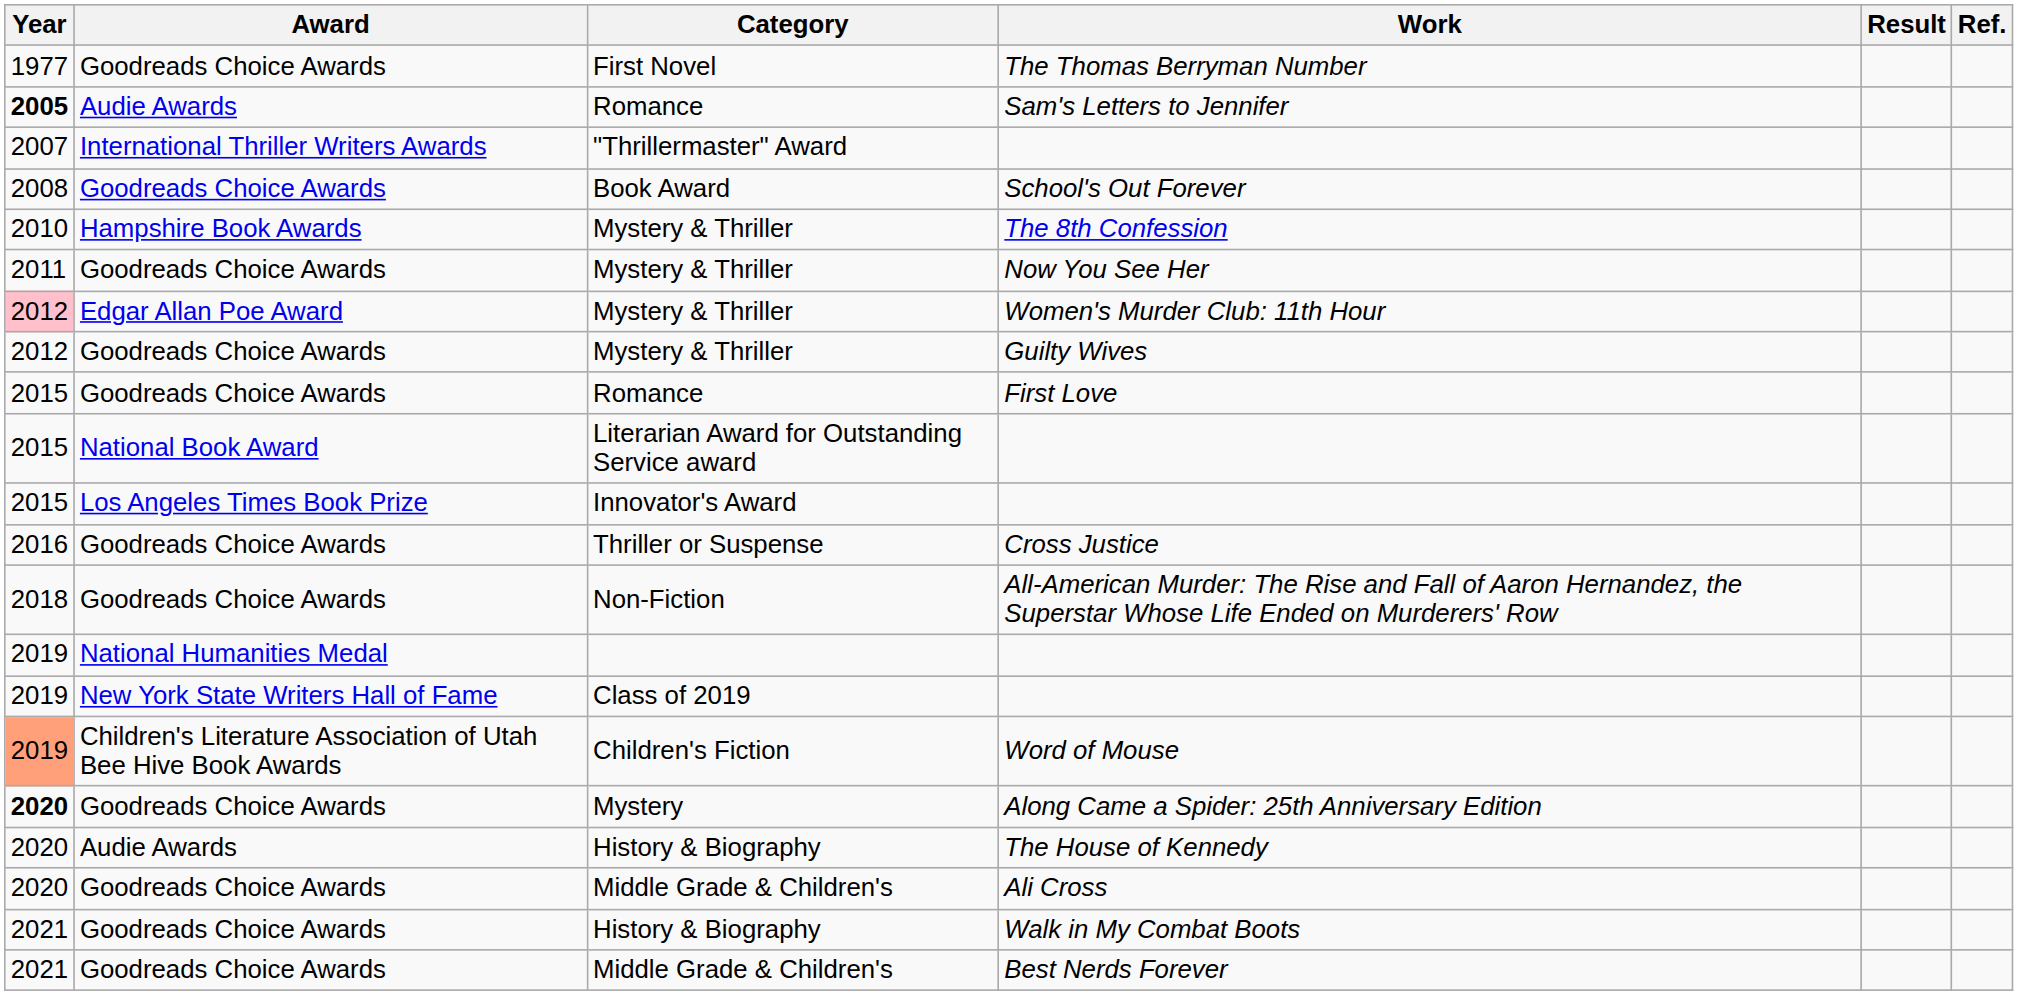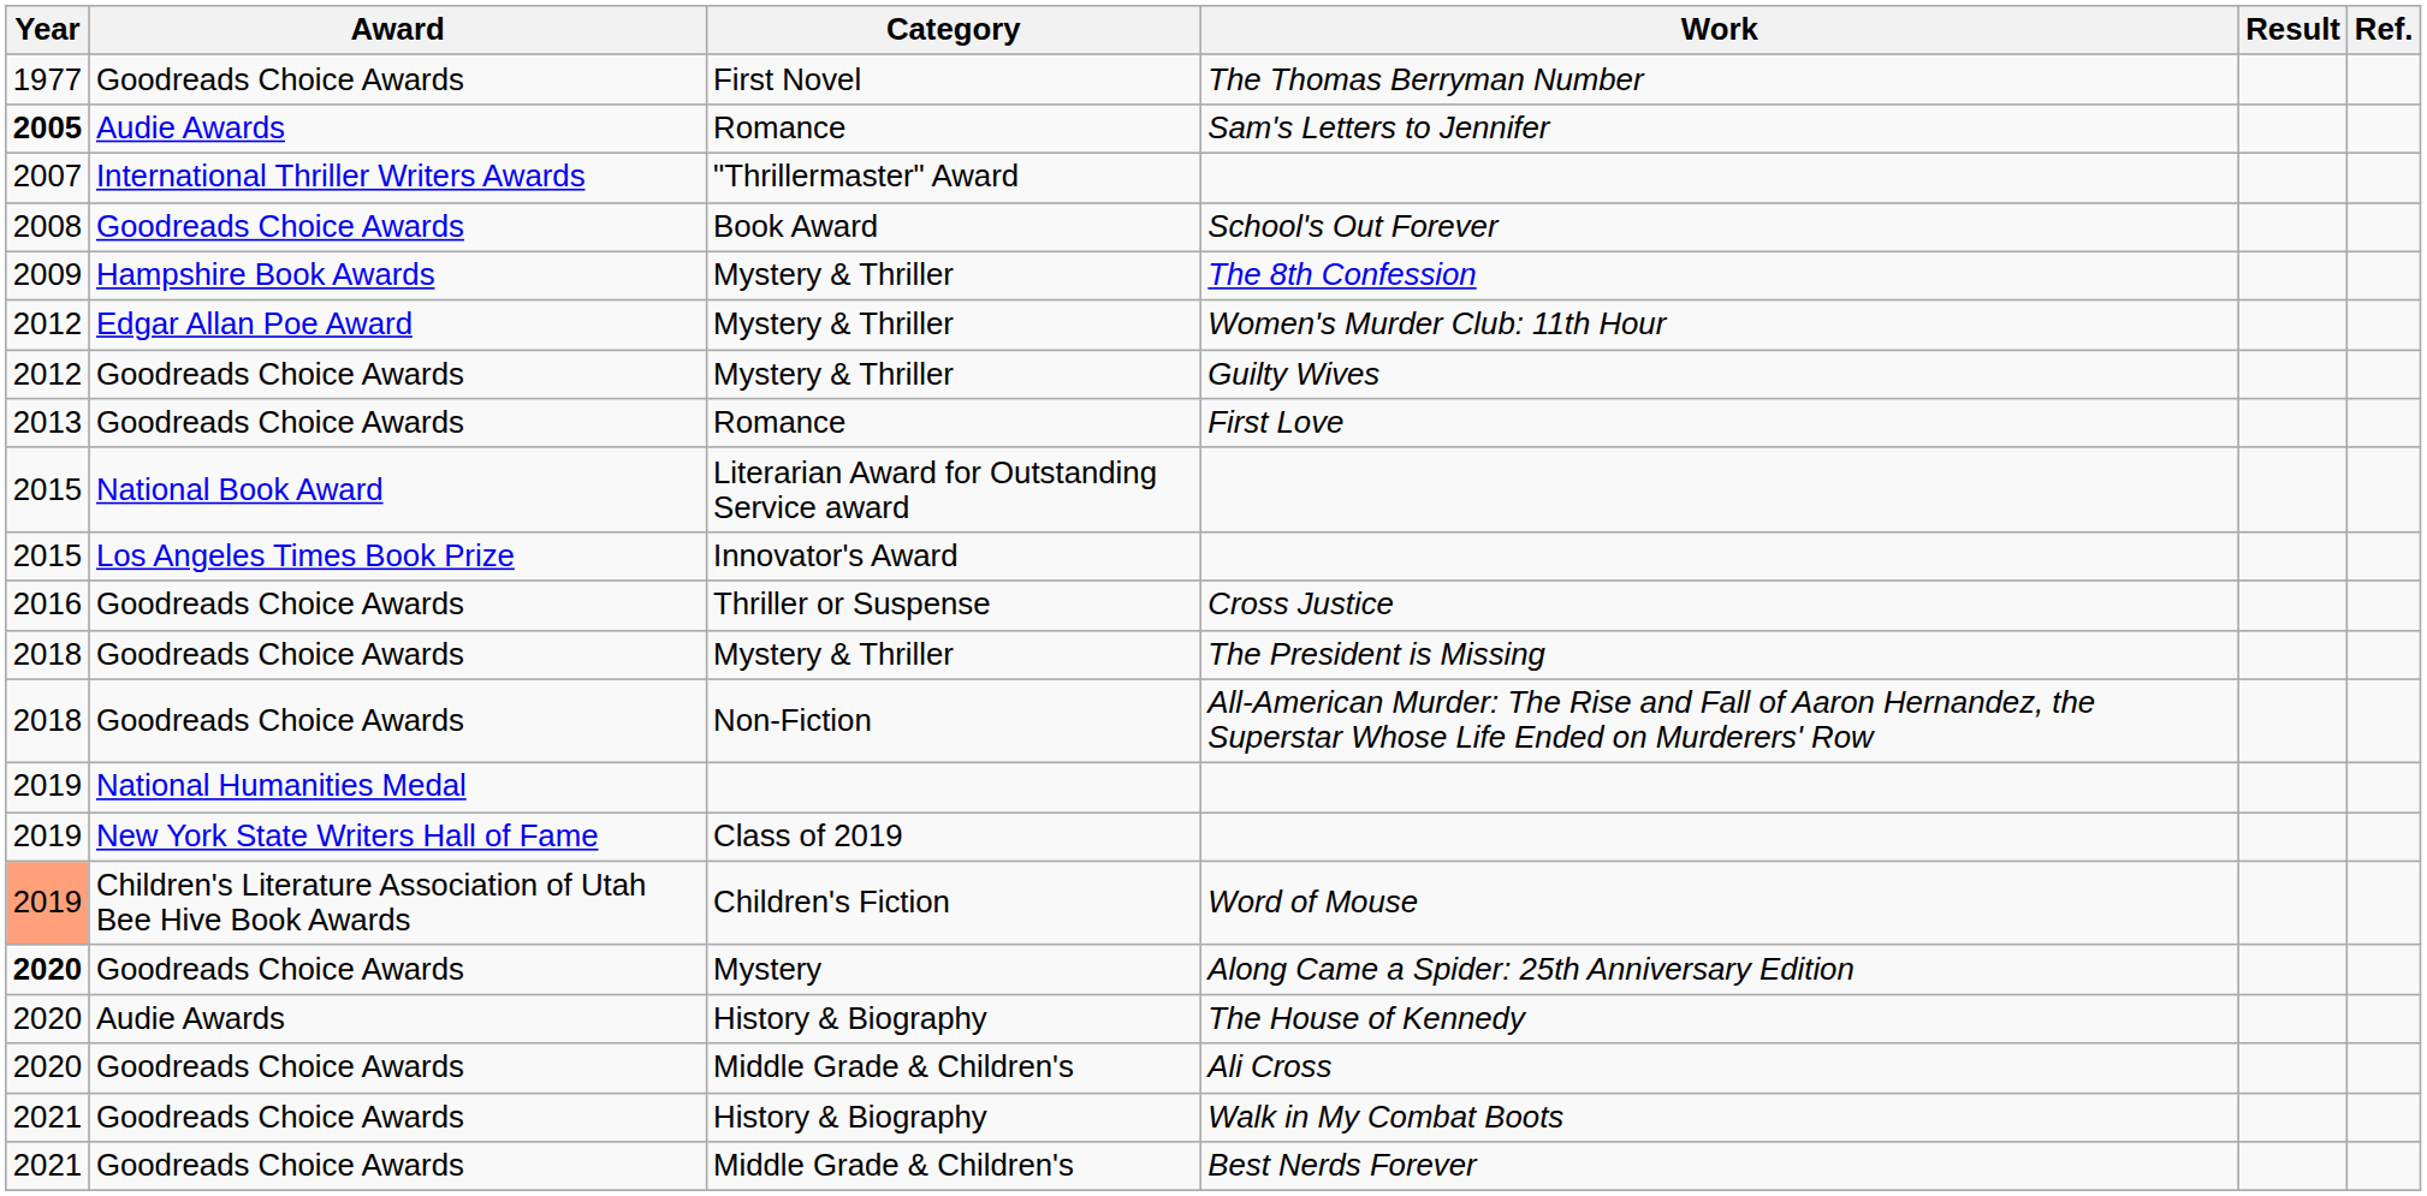The 8th Confession | Year: 2010 -> 2009
- row: 2011 | Goodreads Choice Awards | Mystery & Thriller | Now You See Her
Women's Murder Club: 11th Hour | Year: pink background -> no background
First Love | Year: 2015 -> 2013
+ row: 2018 | Goodreads Choice Awards | Mystery & Thriller | The President is Missing
